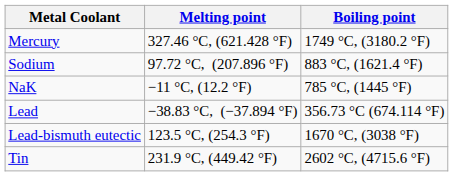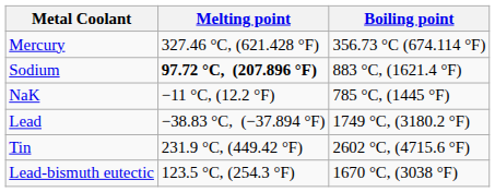Mercury | Boiling point: 1749 °C, (3180.2 °F) -> 356.73 °C (674.114 °F)
Sodium | Melting point: normal -> bold
Lead | Boiling point: 356.73 °C (674.114 °F) -> 1749 °C, (3180.2 °F)
rows swapped: Lead-bismuth eutectic <-> Tin
